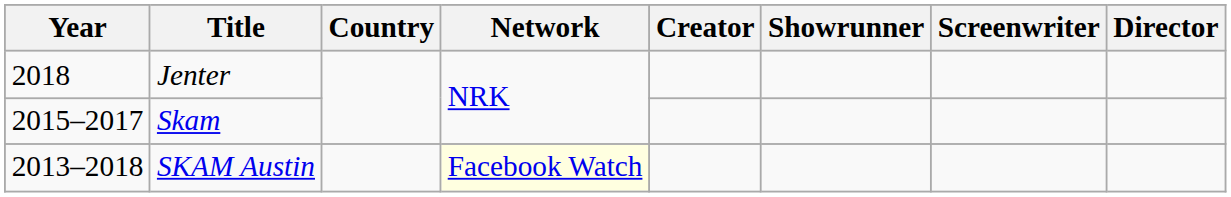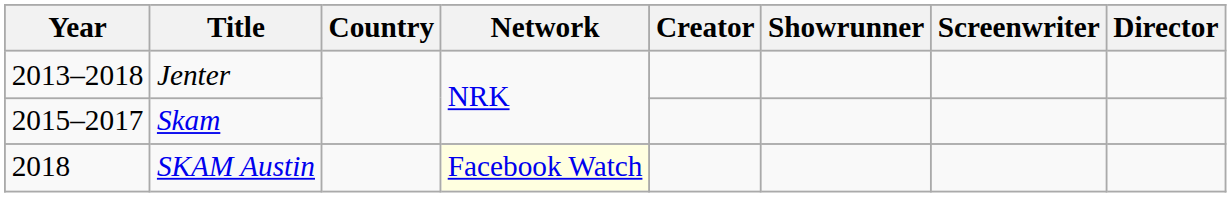Jenter | Year: 2018 -> 2013–2018
SKAM Austin | Year: 2013–2018 -> 2018
